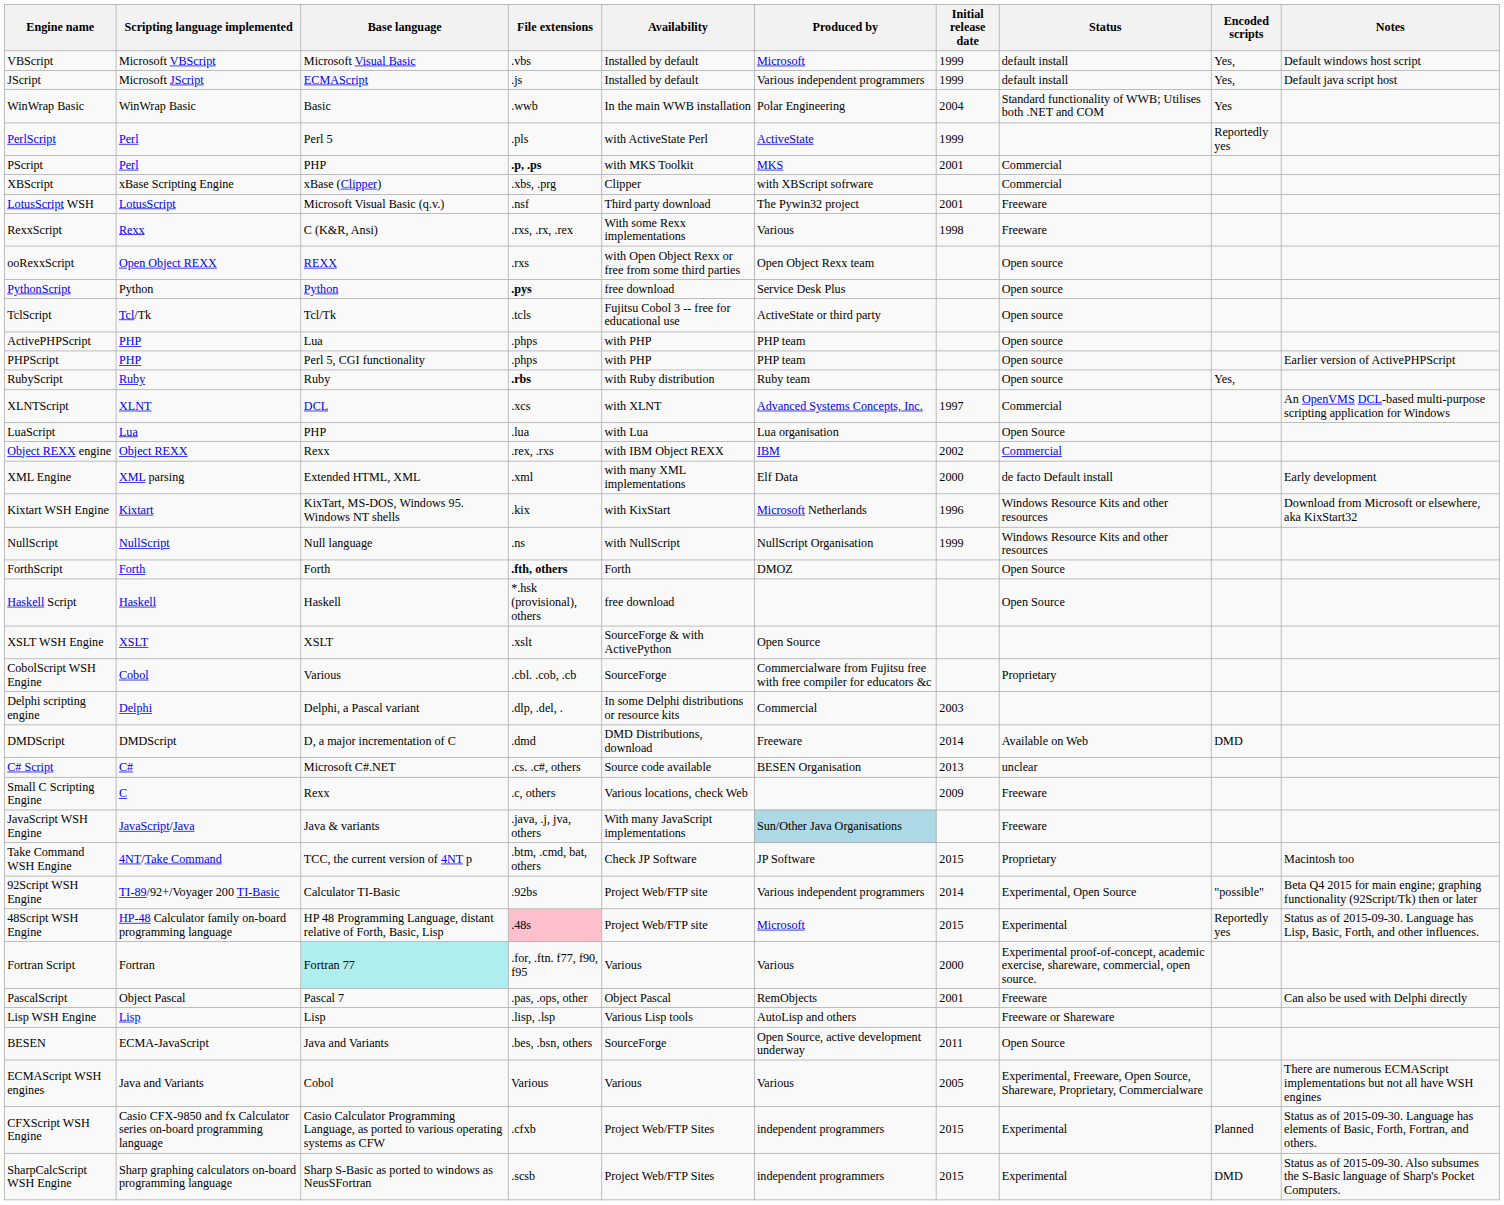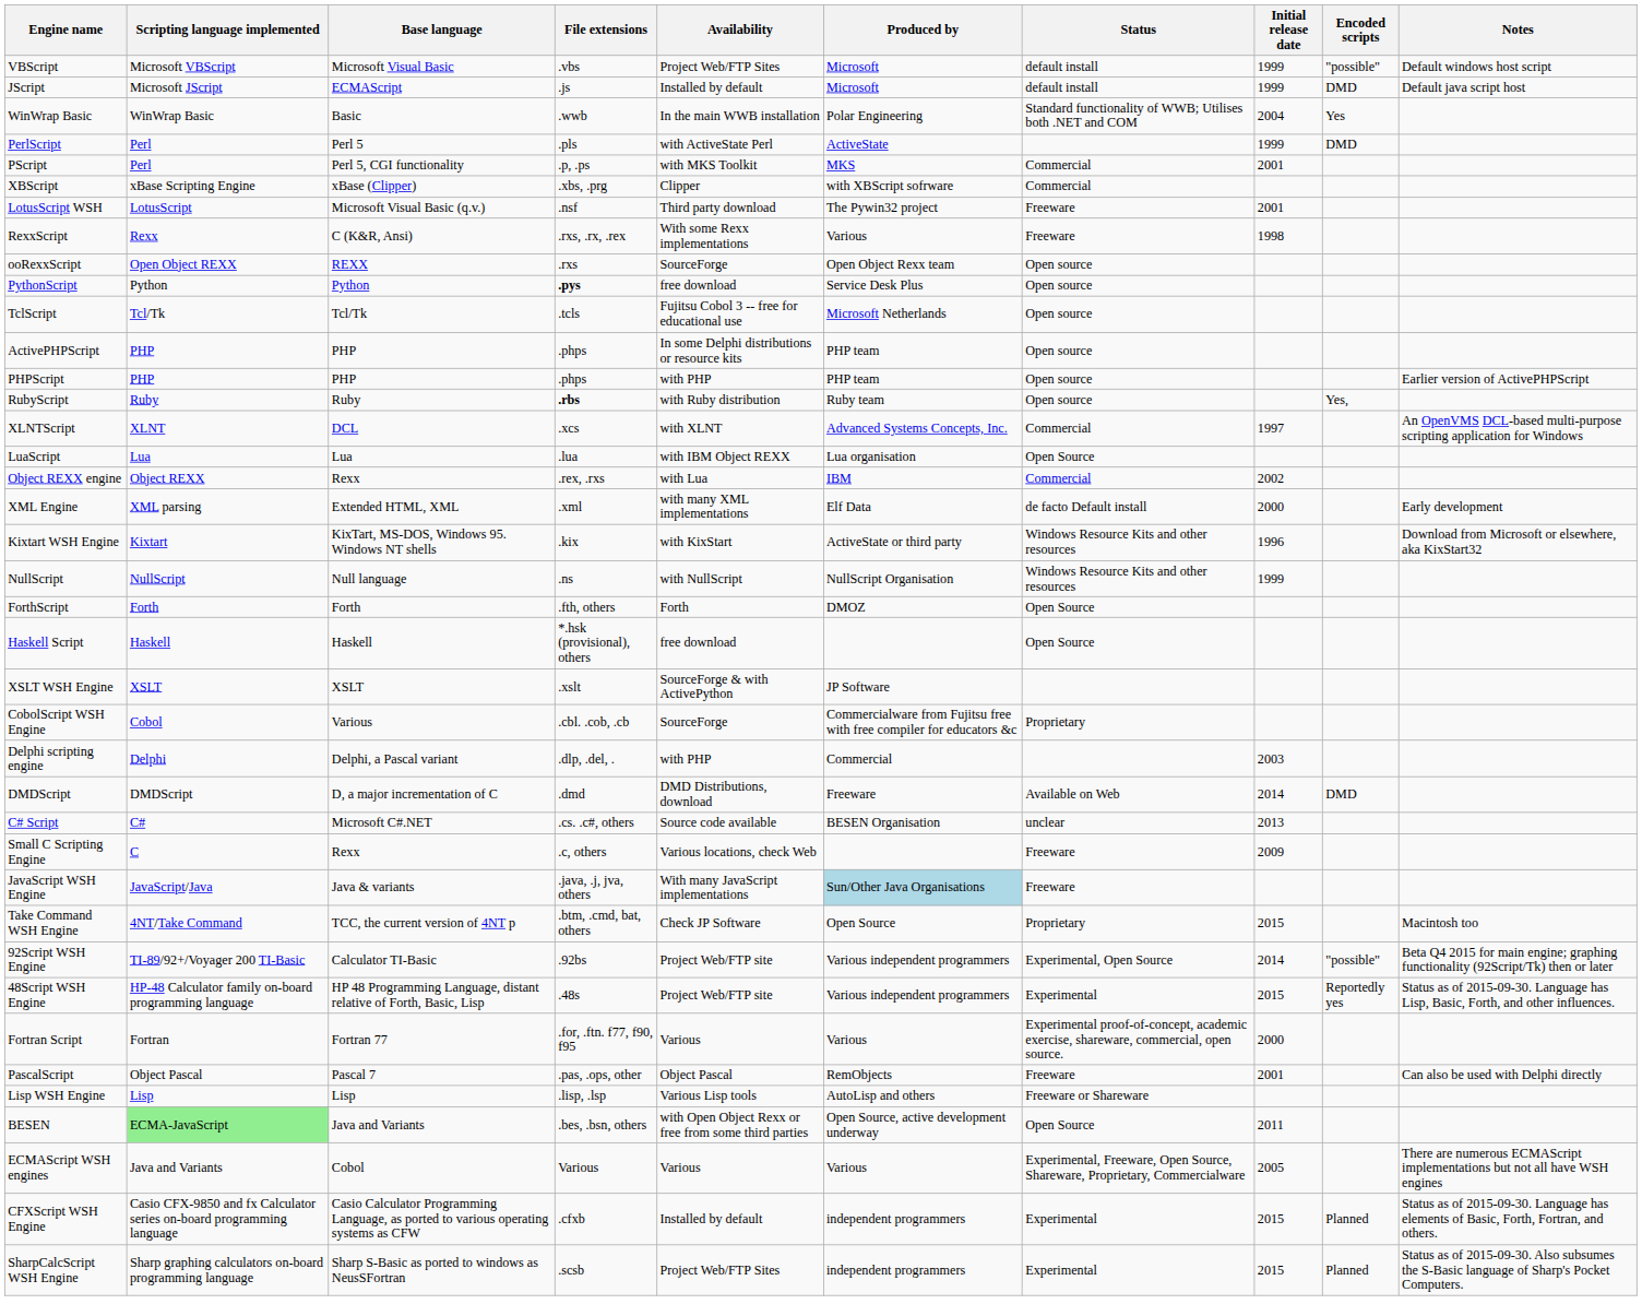columns swapped: Status <-> Initial release date
VBScript | Availability: Installed by default -> Project Web/FTP Sites
VBScript | Encoded scripts: Yes, -> "possible"
JScript | Produced by: Various independent programmers -> Microsoft
JScript | Encoded scripts: Yes, -> DMD
PerlScript | Encoded scripts: Reportedly yes -> DMD
PScript | Base language: PHP -> Perl 5, CGI functionality
PScript | File extensions: bold -> normal
ooRexxScript | Availability: with Open Object Rexx or free from some third parties -> SourceForge
TclScript | Produced by: ActiveState or third party -> Microsoft Netherlands
ActivePHPScript | Base language: Lua -> PHP
ActivePHPScript | Availability: with PHP -> In some Delphi distributions or resource kits
PHPScript | Base language: Perl 5, CGI functionality -> PHP
LuaScript | Base language: PHP -> Lua
LuaScript | Availability: with Lua -> with IBM Object REXX
Object REXX engine | Availability: with IBM Object REXX -> with Lua
Kixtart WSH Engine | Produced by: Microsoft Netherlands -> ActiveState or third party
ForthScript | File extensions: bold -> normal
XSLT WSH Engine | Produced by: Open Source -> JP Software
Delphi scripting engine | Availability: In some Delphi distributions or resource kits -> with PHP
Take Command WSH Engine | Produced by: JP Software -> Open Source
48Script WSH Engine | File extensions: pink background -> no background
48Script WSH Engine | Produced by: Microsoft -> Various independent programmers
Fortran Script | Base language: paleturquoise background -> no background
BESEN | Scripting language implemented: no background -> lightgreen background
BESEN | Availability: SourceForge -> with Open Object Rexx or free from some third parties
CFXScript WSH Engine | Availability: Project Web/FTP Sites -> Installed by default
SharpCalcScript WSH Engine | Encoded scripts: DMD -> Planned
